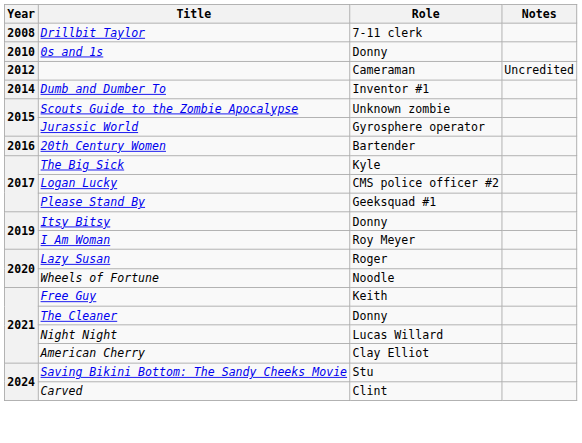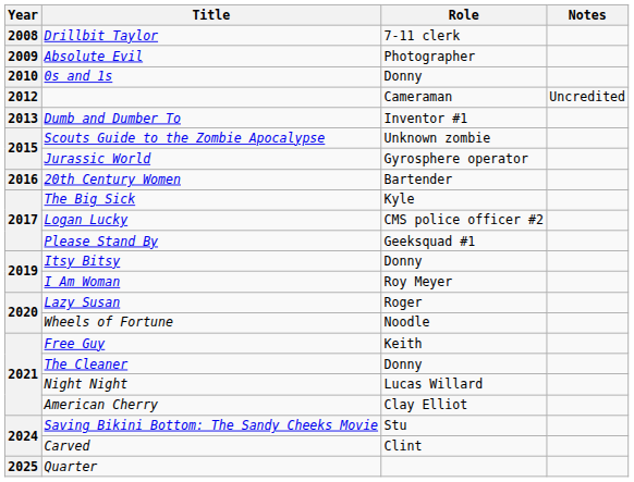+ row: 2009 | Absolute Evil | Photographer
Dumb and Dumber To | Year: 2014 -> 2013
+ row: 2025 | Quarter
